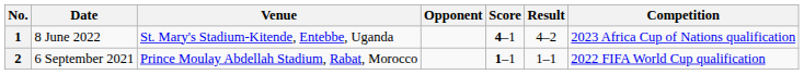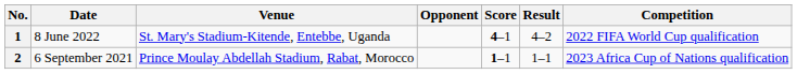1 | Competition: 2023 Africa Cup of Nations qualification -> 2022 FIFA World Cup qualification
2 | Competition: 2022 FIFA World Cup qualification -> 2023 Africa Cup of Nations qualification
